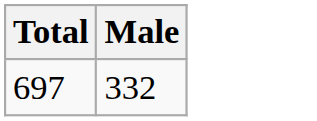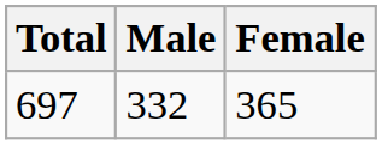+ column: Female | 365
